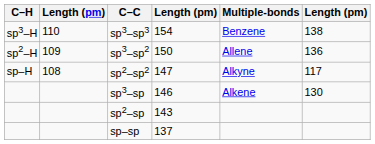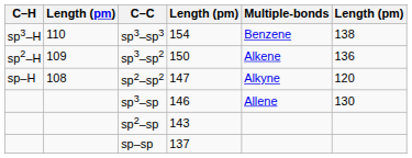sp3–sp2 | Multiple-bonds: Allene -> Alkene
sp2–sp2 | column 6: 117 -> 120
sp3–sp | Multiple-bonds: Alkene -> Allene
